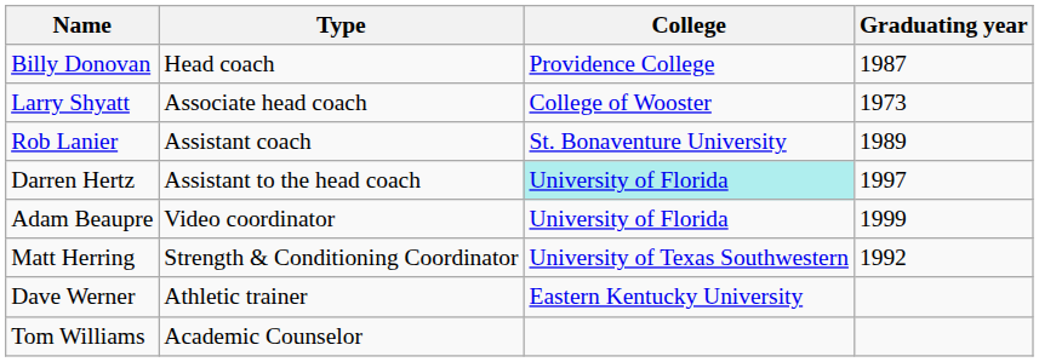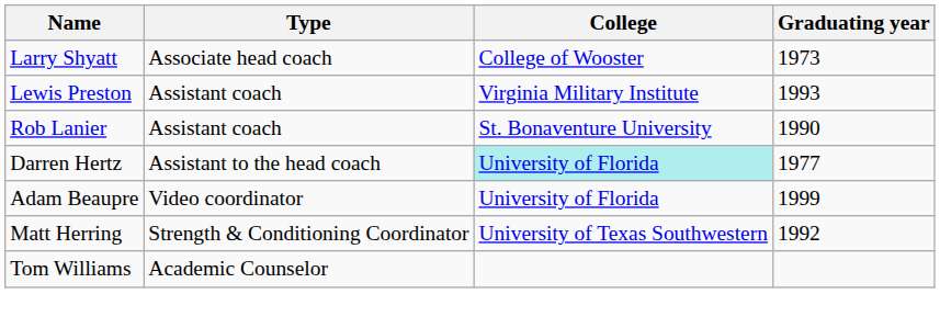- row: Billy Donovan | Head coach | Providence College | 1987
+ row: Lewis Preston | Assistant coach | Virginia Military Institute | 1993
Rob Lanier | Graduating year: 1989 -> 1990
Darren Hertz | Graduating year: 1997 -> 1977
- row: Dave Werner | Athletic trainer | Eastern Kentucky University
